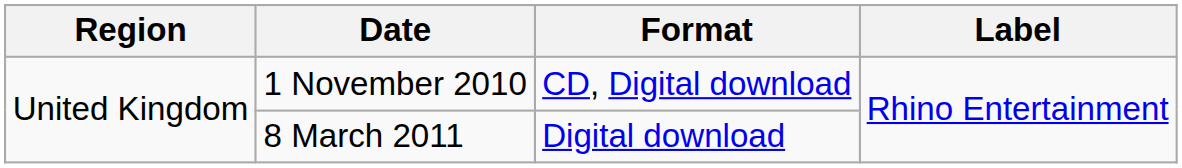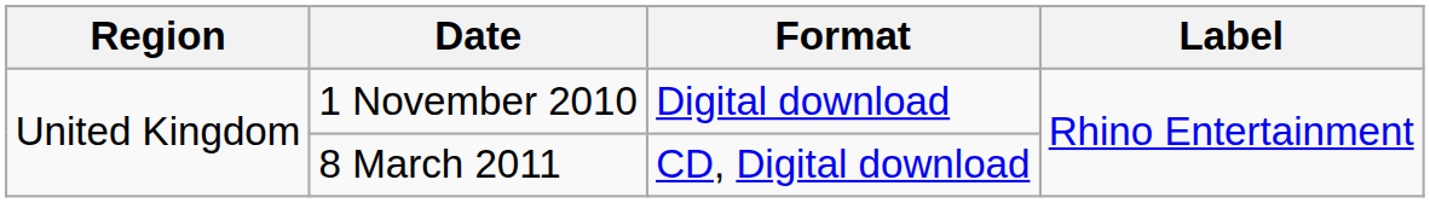1 November 2010 | Format: CD, Digital download -> Digital download
8 March 2011 | Format: Digital download -> CD, Digital download
